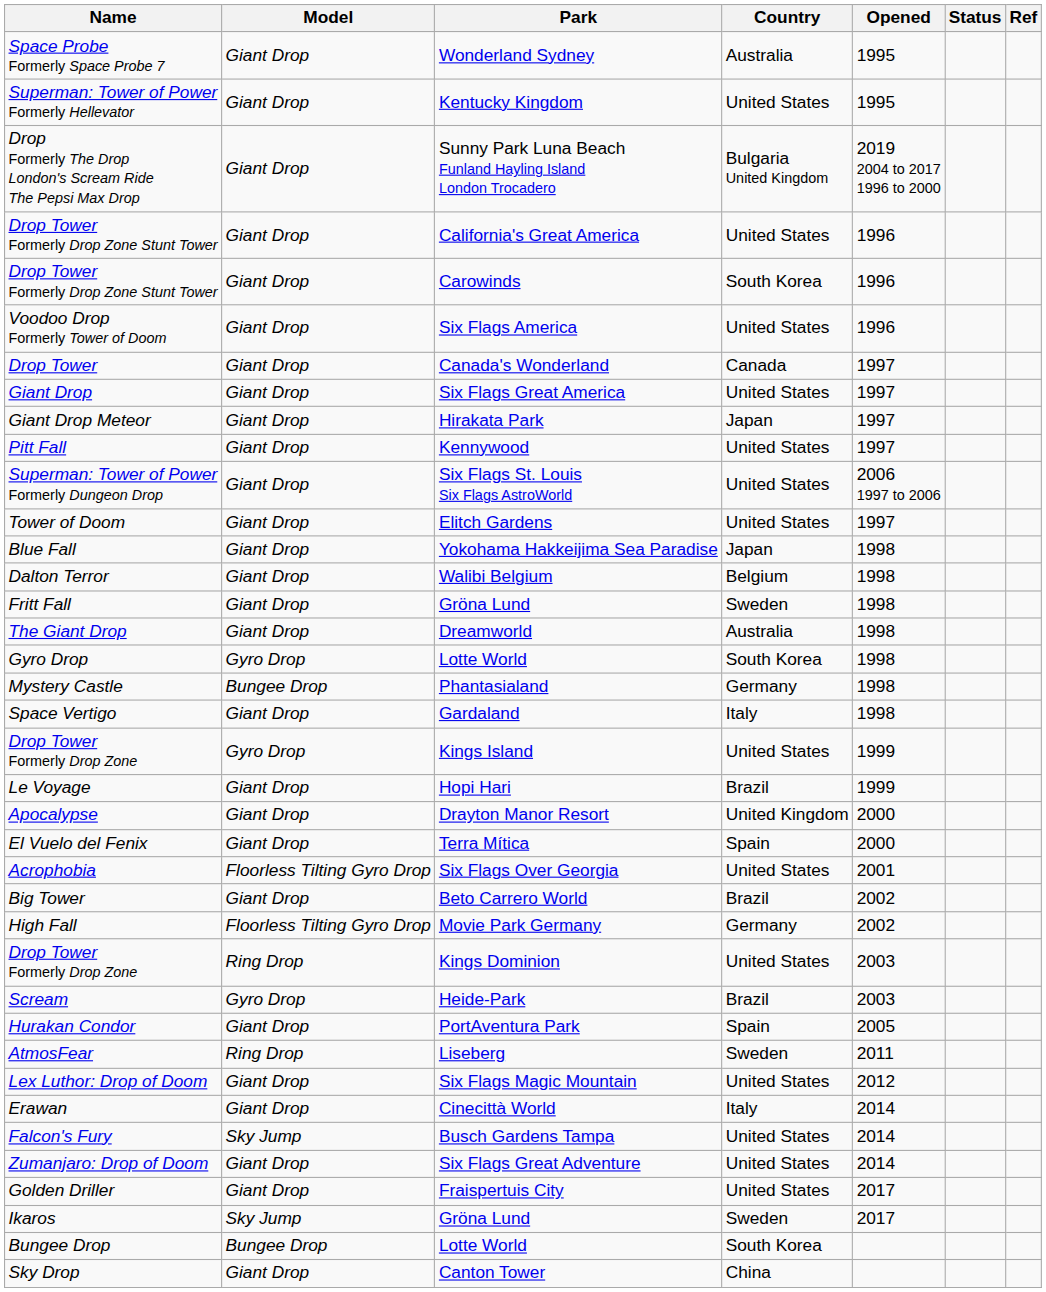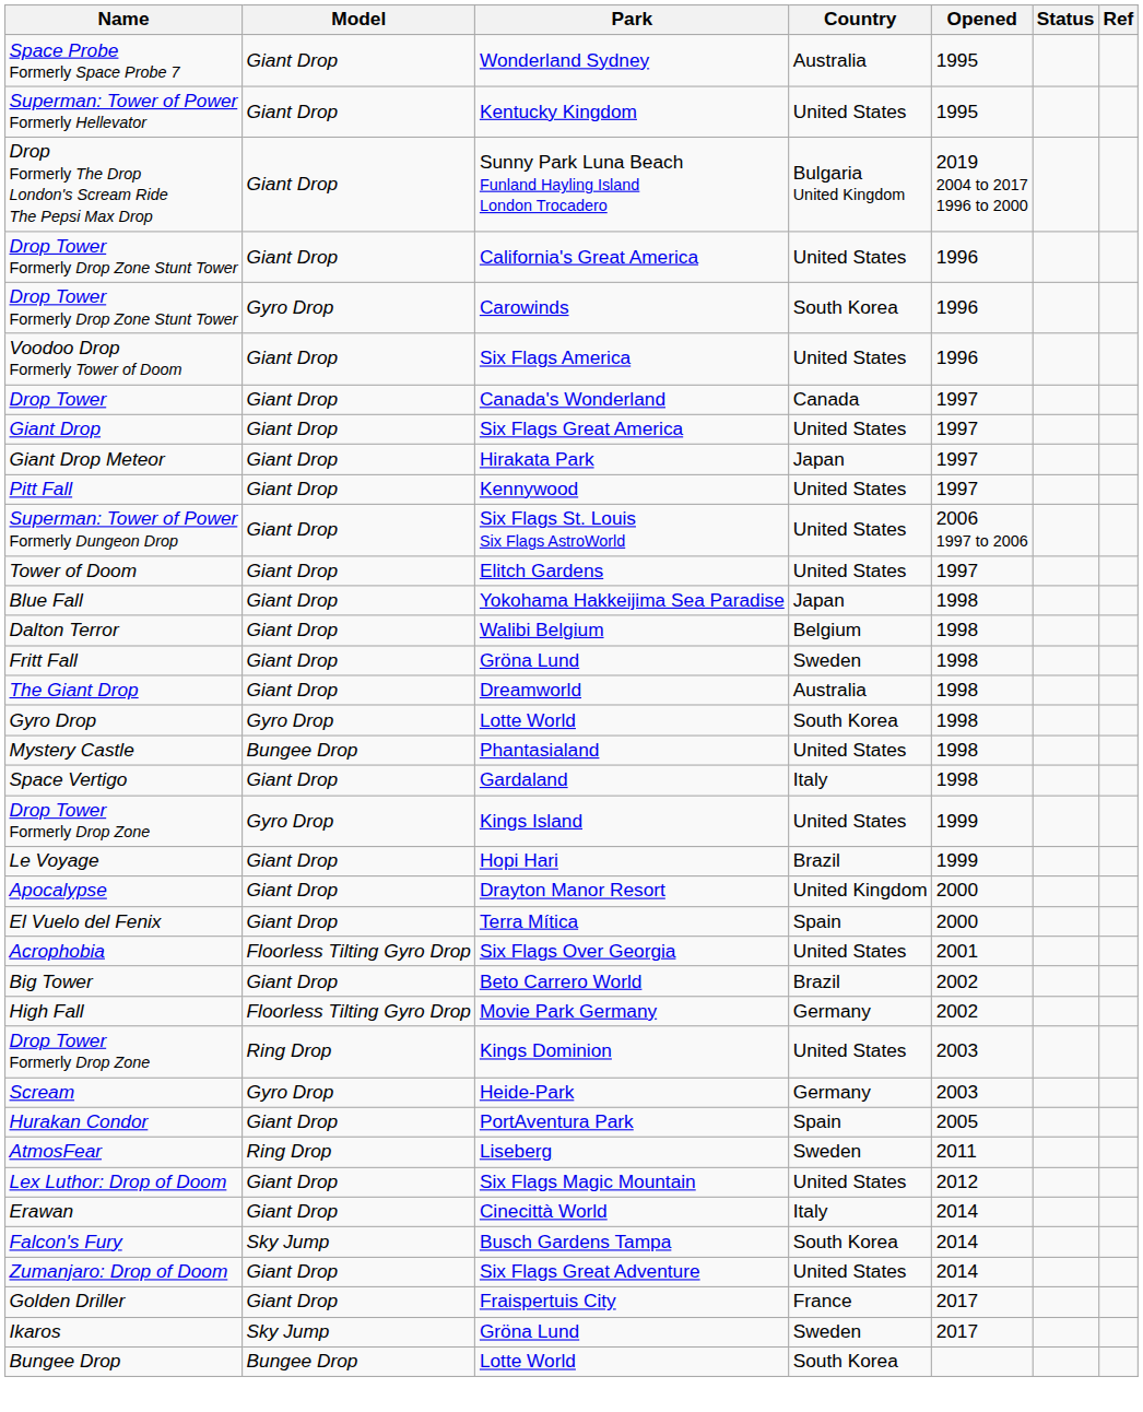Drop Tower Formerly Drop Zone Stunt Tower / Carowinds | Model: Giant Drop -> Gyro Drop
Mystery Castle | Country: Germany -> United States
Scream | Country: Brazil -> Germany
Falcon's Fury | Country: United States -> South Korea
Golden Driller | Country: United States -> France
- row: Sky Drop | Giant Drop | Canton Tower | China
